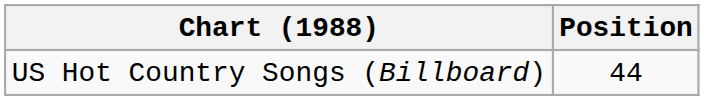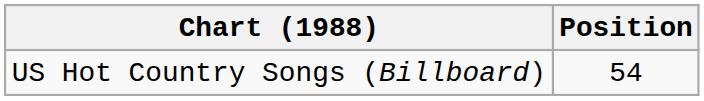US Hot Country Songs (Billboard) | Position: 44 -> 54
